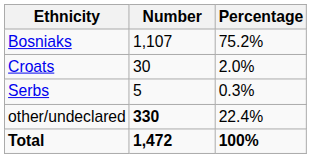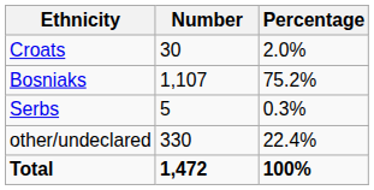rows swapped: Bosniaks <-> Croats
other/undeclared | Number: bold -> normal
